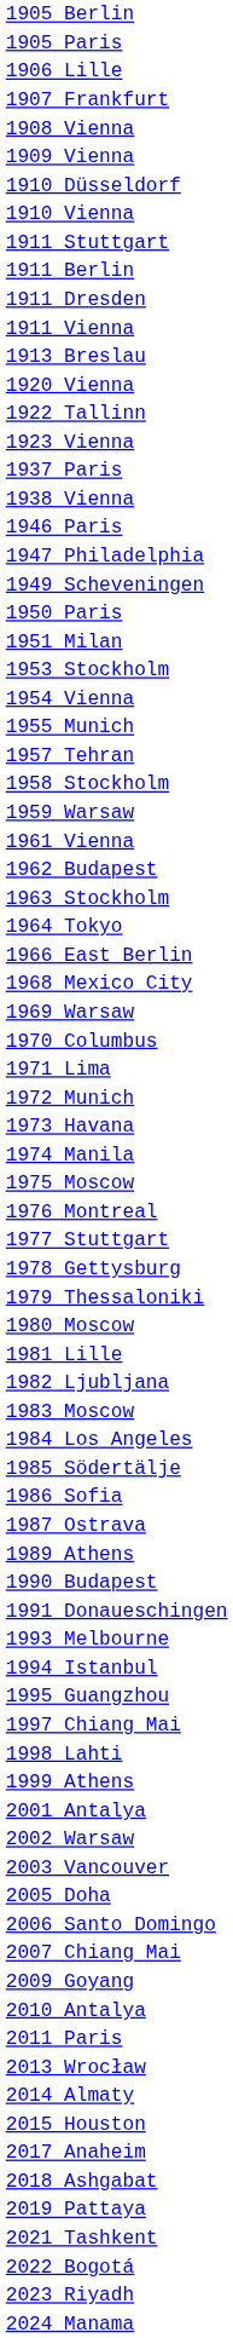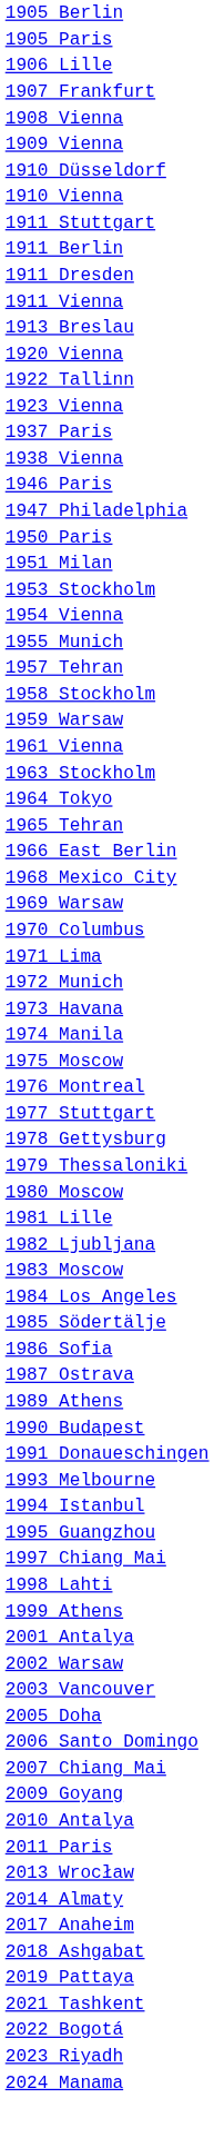- row: 1949 Scheveningen
- row: 1962 Budapest
+ row: 1965 Tehran
- row: 2015 Houston
